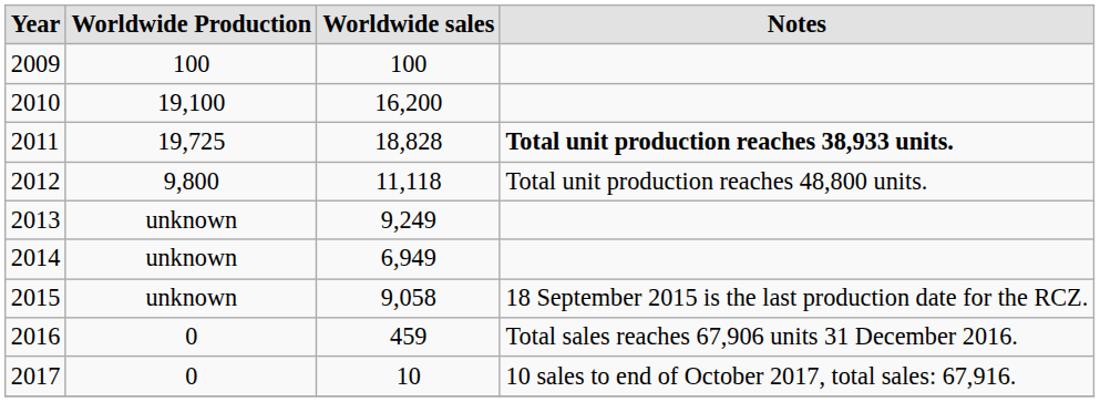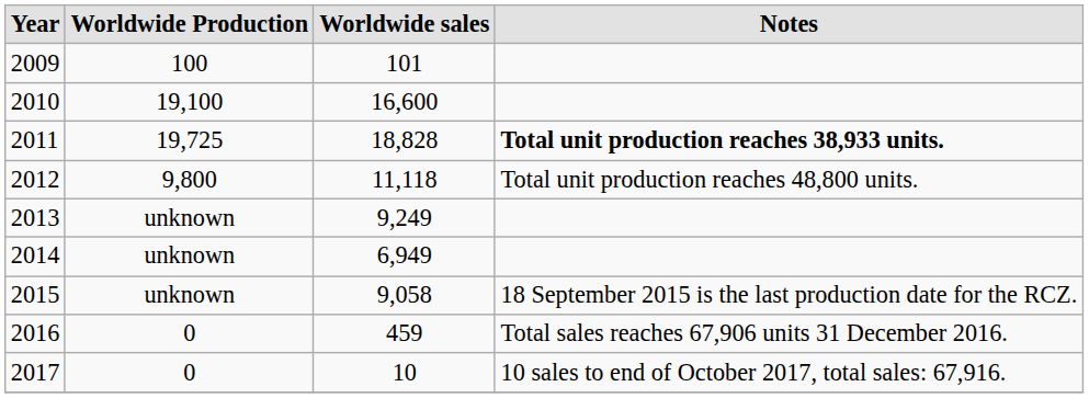2009 | Worldwide sales: 100 -> 101
2010 | Worldwide sales: 16,200 -> 16,600
